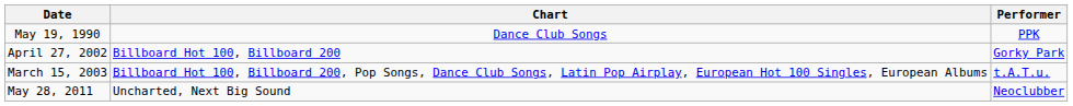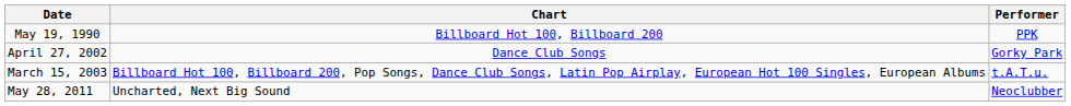May 19, 1990 | Chart: Dance Club Songs -> Billboard Hot 100, Billboard 200
April 27, 2002 | Chart: Billboard Hot 100, Billboard 200 -> Dance Club Songs
